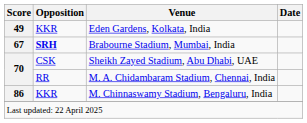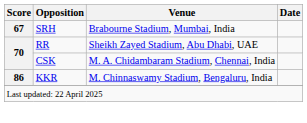- row: 49 | KKR | Eden Gardens, Kolkata, India
Brabourne Stadium, Mumbai, India | Opposition: bold -> normal
Sheikh Zayed Stadium, Abu Dhabi, UAE | Opposition: CSK -> RR
M. A. Chidambaram Stadium, Chennai, India | Opposition: RR -> CSK
